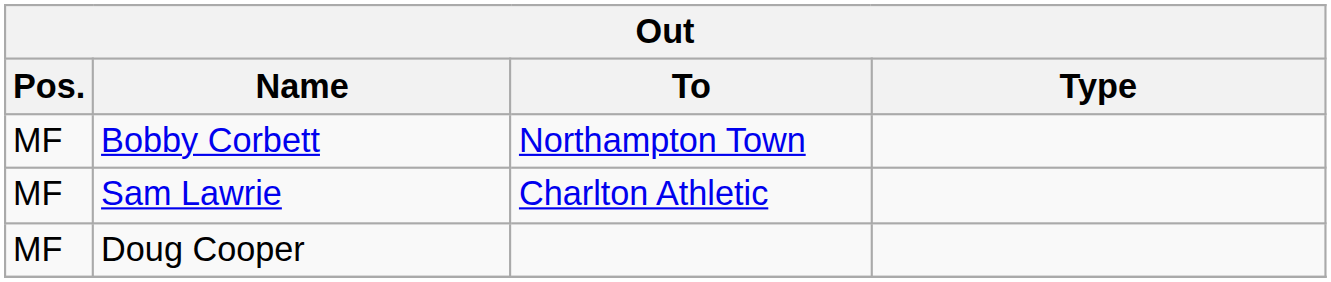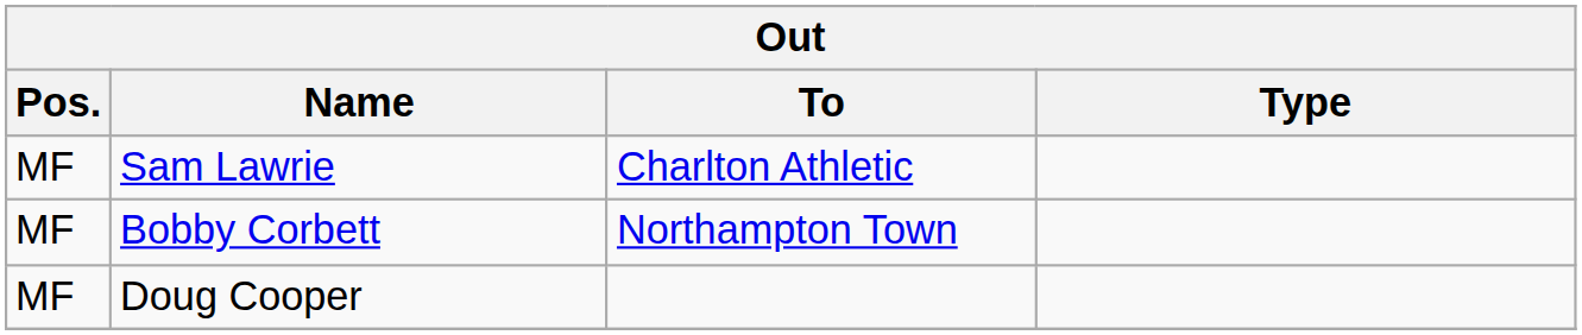rows swapped: Bobby Corbett <-> Sam Lawrie
